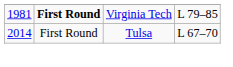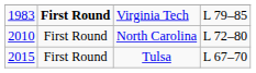Virginia Tech | column 1: 1981 -> 1983
+ row: 2010 | First Round | North Carolina | L 72–80
Tulsa | column 1: 2014 -> 2015
